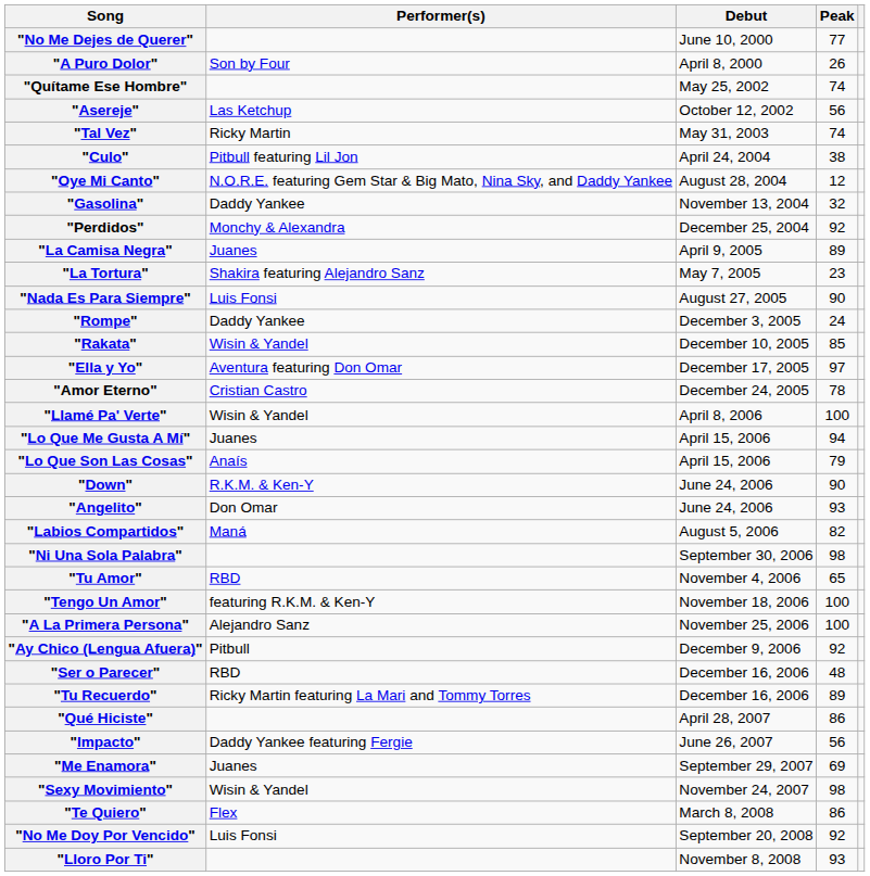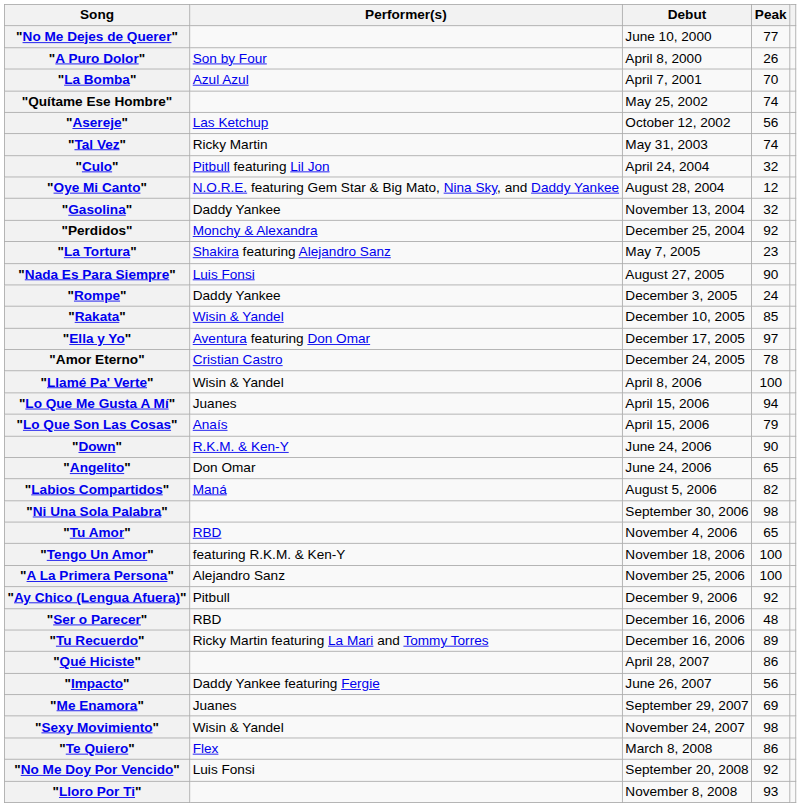+ row: "La Bomba" | Azul Azul | April 7, 2001 | 70
"Culo" | Peak: 38 -> 32
- row: "La Camisa Negra" | Juanes | April 9, 2005 | 89
"Angelito" | Peak: 93 -> 65
